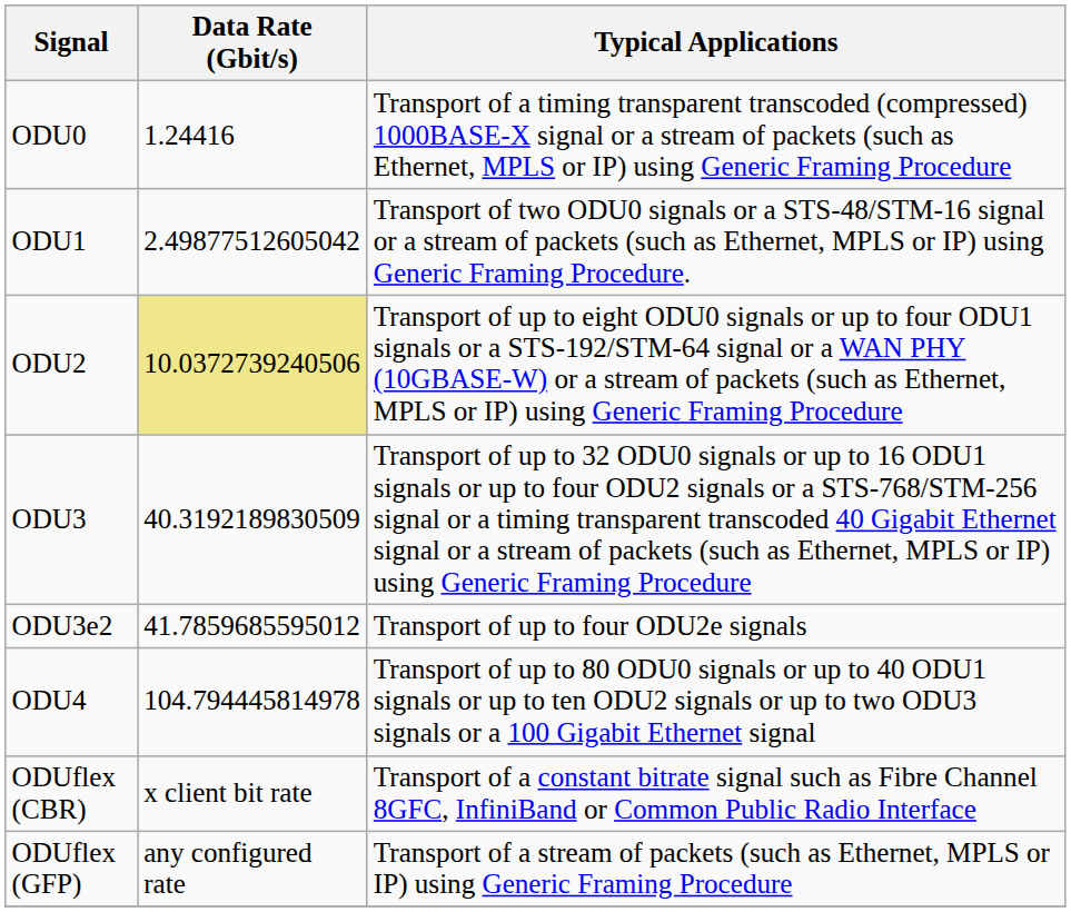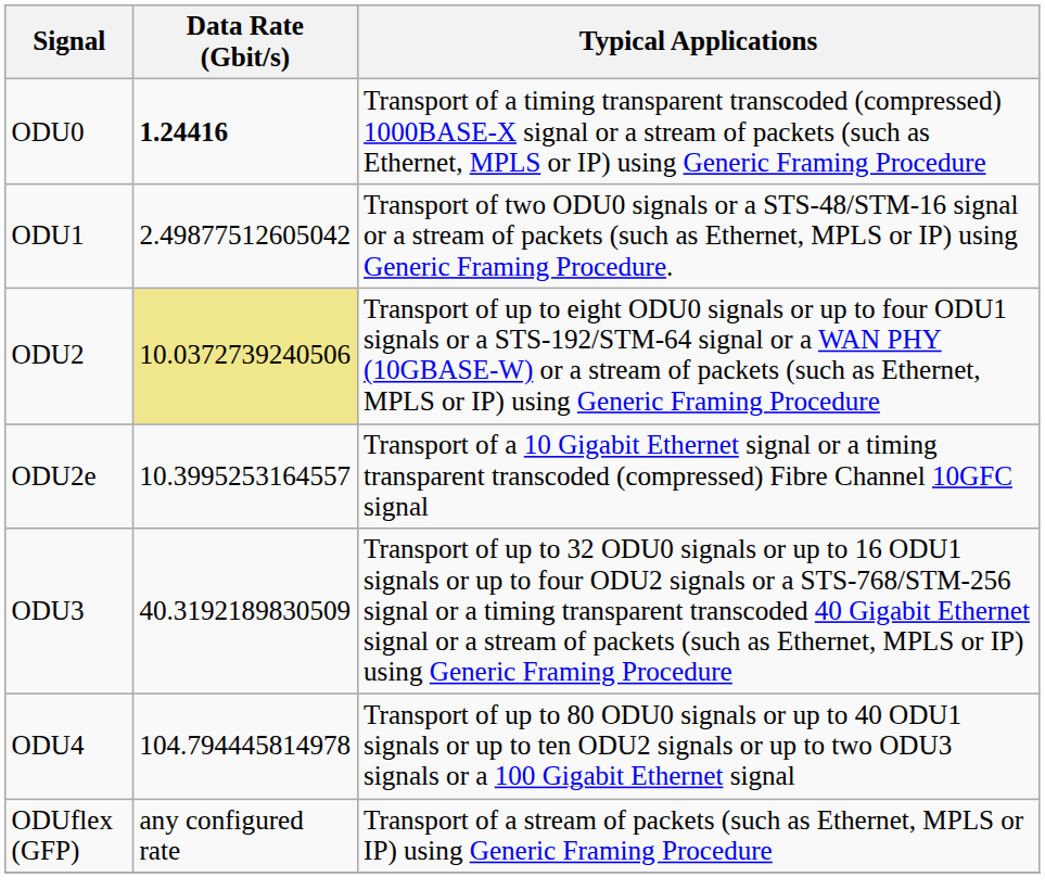ODU0 | Data Rate (Gbit/s): normal -> bold
+ row: ODU2e | 10.3995253164557 | Transport of a 10 Gigabit Ethernet signal or a timing transparent transcoded (compressed) Fibre Channel 10GFC signal
- row: ODU3e2 | 41.7859685595012 | Transport of up to four ODU2e signals
- row: ODUflex (CBR) | x client bit rate | Transport of a constant bitrate signal such as Fibre Channel 8GFC, InfiniBand or Common Public Radio Interface
